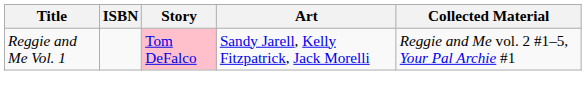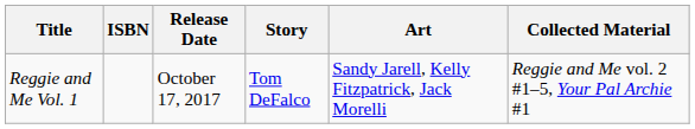+ column: Release Date | October 17, 2017
Reggie and Me Vol. 1 | Story: pink background -> no background
